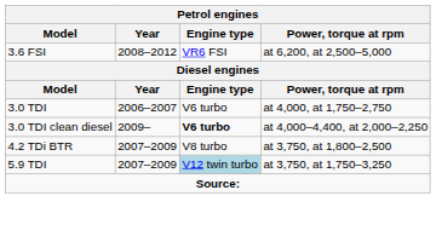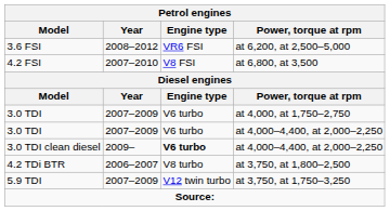+ row: 4.2 FSI | 2007–2010 | V8 FSI | at 6,800, at 3,500
3.0 TDI / at 4,000, at 1,750–2,750 | Year: 2006–2007 -> 2007–2009
+ row: 3.0 TDI | 2007–2009 | V6 turbo | at 4,000–4,400, at 2,000–2,250
4.2 TDi BTR | Year: 2007–2009 -> 2006–2007
5.9 TDI | Engine type: lightblue background -> no background
